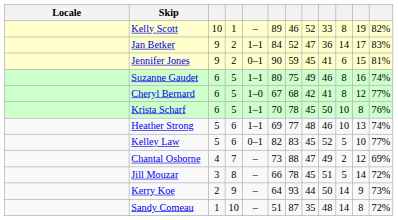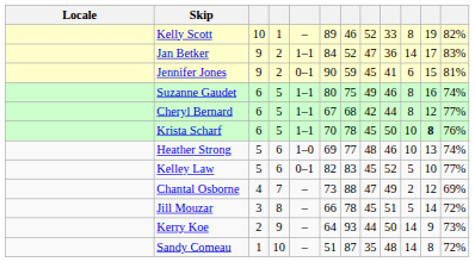Cheryl Bernard | column 5: 1–0 -> 1–1
Cheryl Bernard | column 9: 41 -> 44
Krista Scharf | column 11: normal -> bold
Heather Strong | column 5: 1–1 -> 1–0
